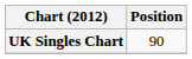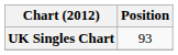UK Singles Chart | Position: 90 -> 93
